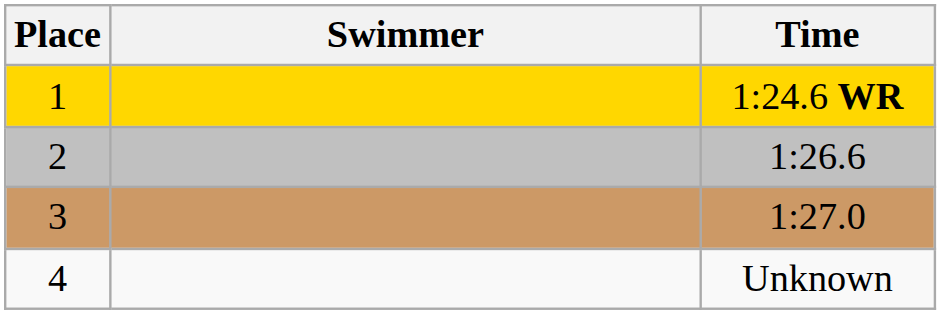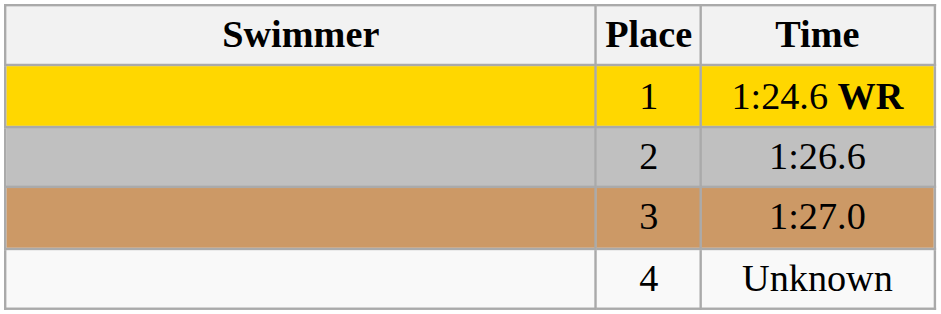columns swapped: Place <-> Swimmer
